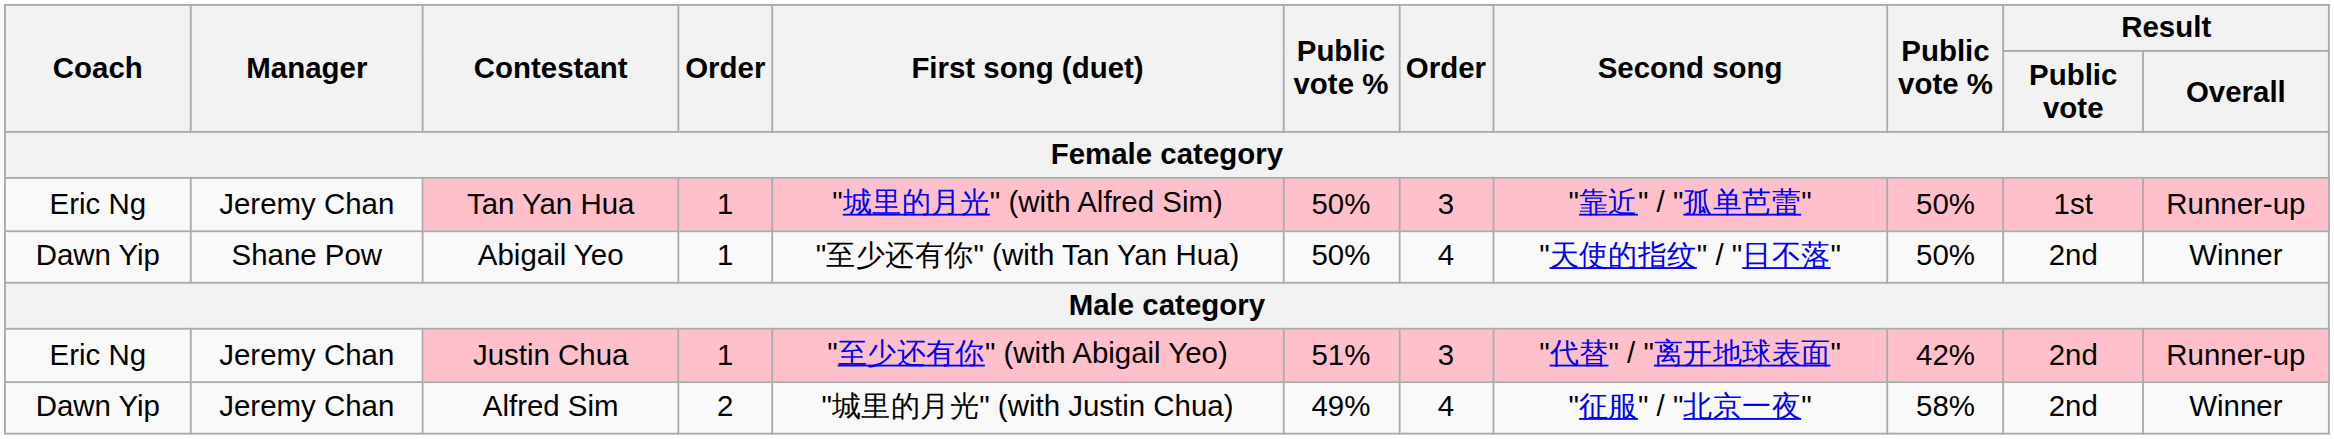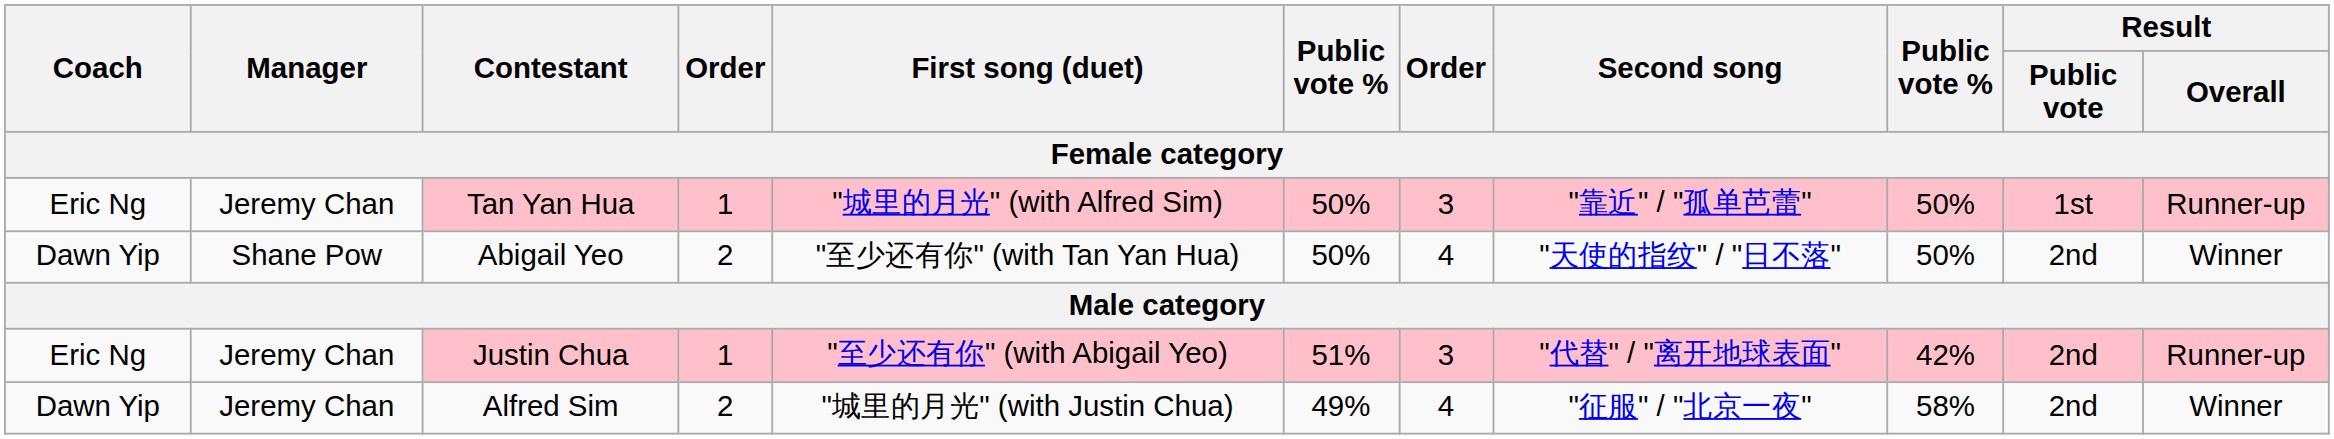Abigail Yeo | column 4: 1 -> 2
